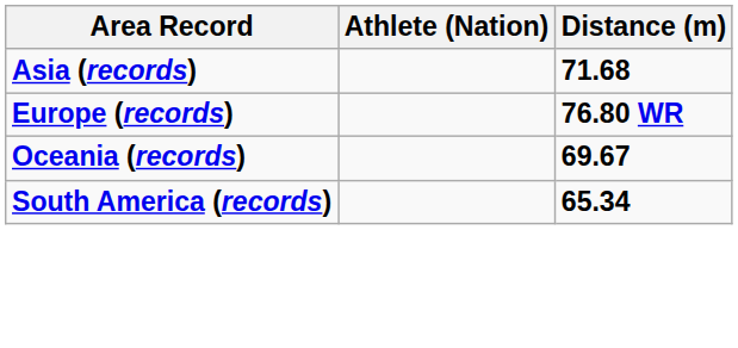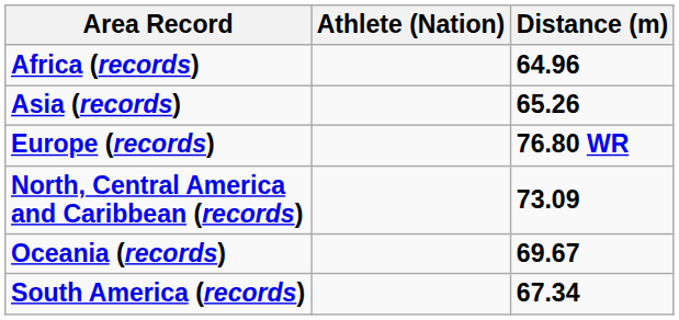+ row: Africa (records) | 64.96
Asia (records) | Distance (m): 71.68 -> 65.26
+ row: North, Central America and Caribbean (records) | 73.09
South America (records) | Distance (m): 65.34 -> 67.34
